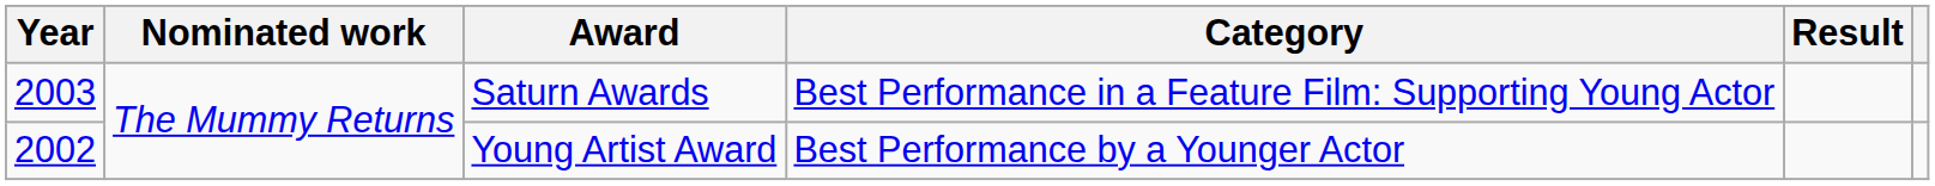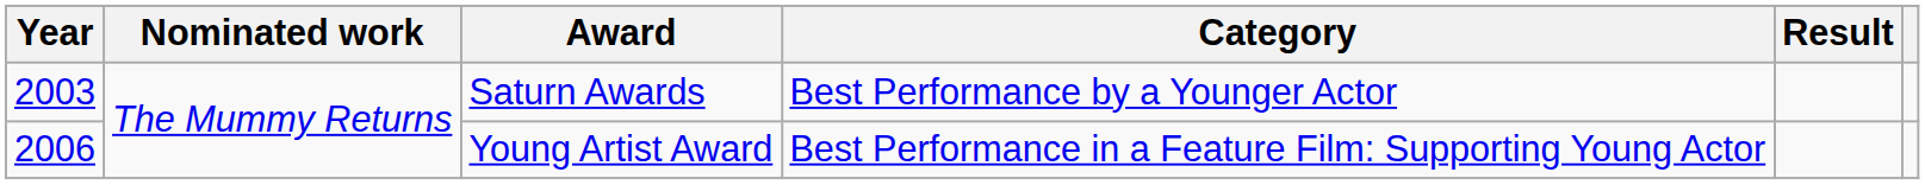Saturn Awards | Category: Best Performance in a Feature Film: Supporting Young Actor -> Best Performance by a Younger Actor
Young Artist Award | Year: 2002 -> 2006
Young Artist Award | Category: Best Performance by a Younger Actor -> Best Performance in a Feature Film: Supporting Young Actor
